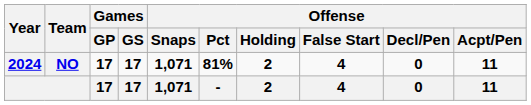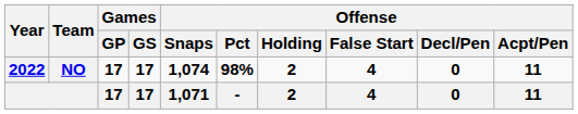NO | Year: 2024 -> 2022
NO | Offense / Snaps: 1,071 -> 1,074
NO | Offense / Pct: 81% -> 98%
